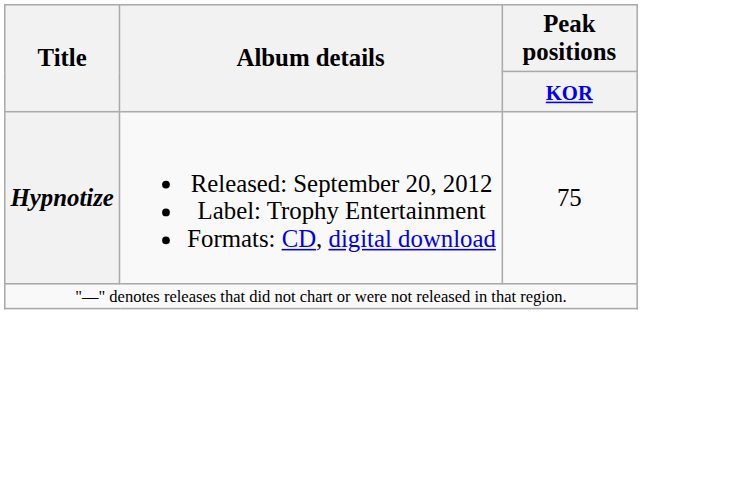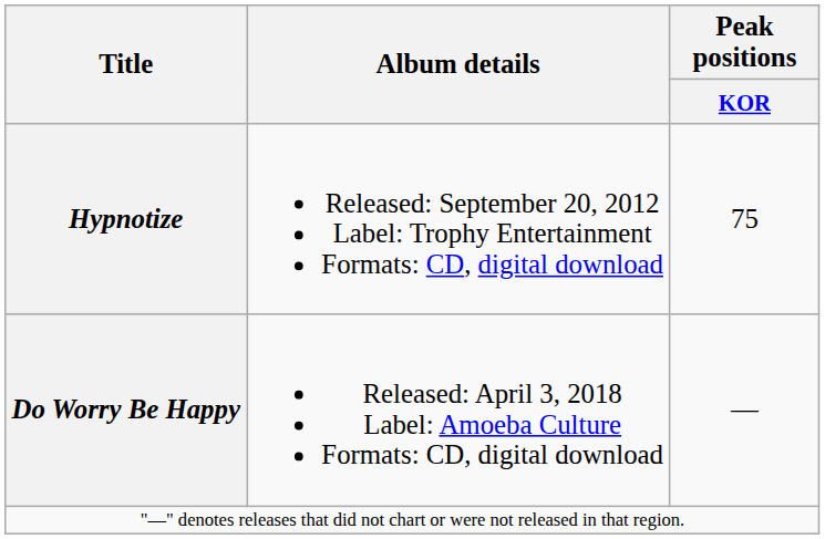+ row: Do Worry Be Happy | Released: April 3, 2018 Label: Amoeba Culture Formats: CD, digital download | —
